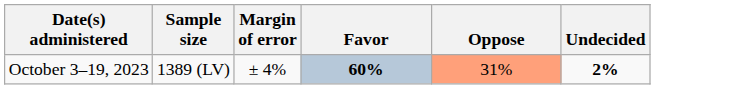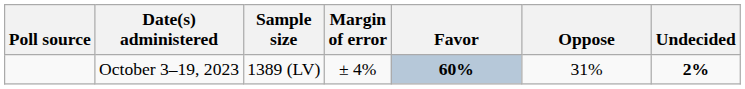+ column: Poll source
October 3–19, 2023 | Oppose: lightsalmon background -> no background
